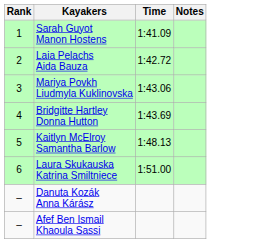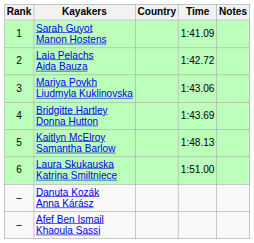+ column: Country
